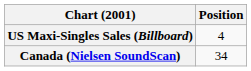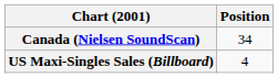rows swapped: Canada (Nielsen SoundScan) <-> US Maxi-Singles Sales (Billboard)
